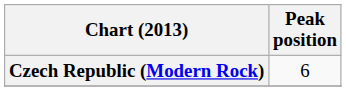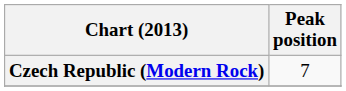Czech Republic (Modern Rock) | Peak position: 6 -> 7
